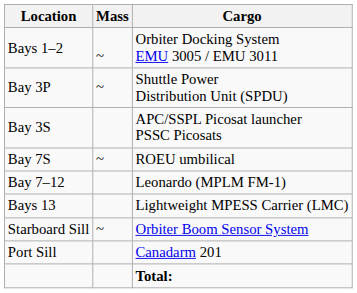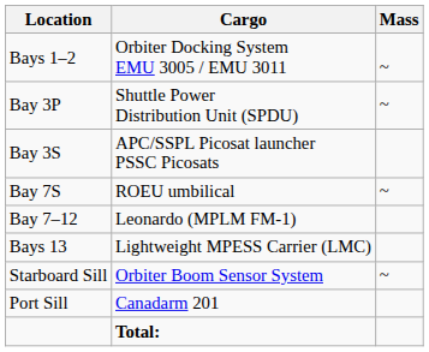columns swapped: Cargo <-> Mass
